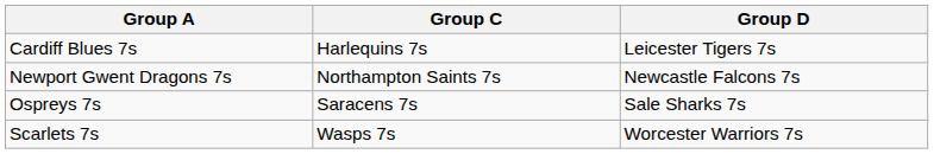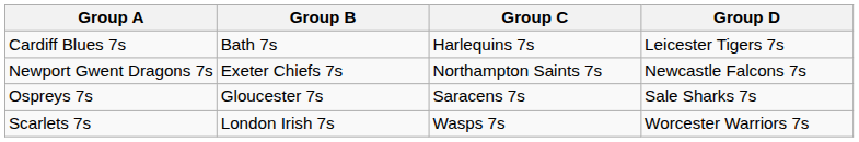+ column: Group B | Bath 7s | Exeter Chiefs 7s | Gloucester 7s | London Irish 7s
